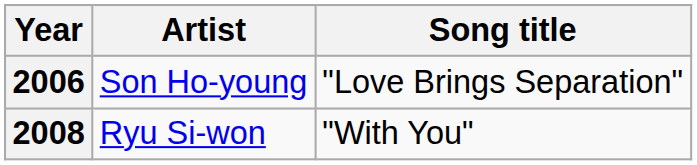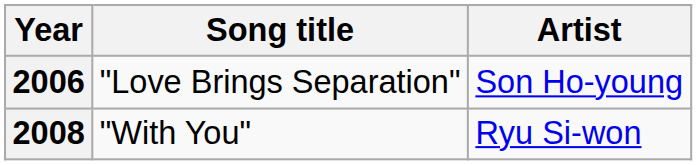columns swapped: Song title <-> Artist
